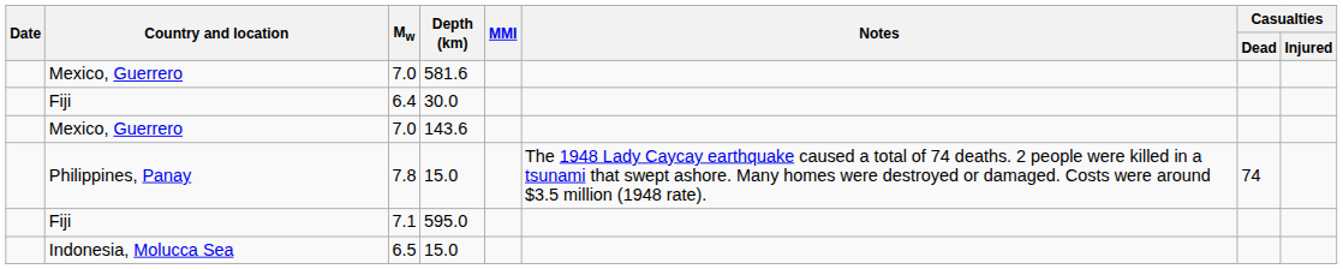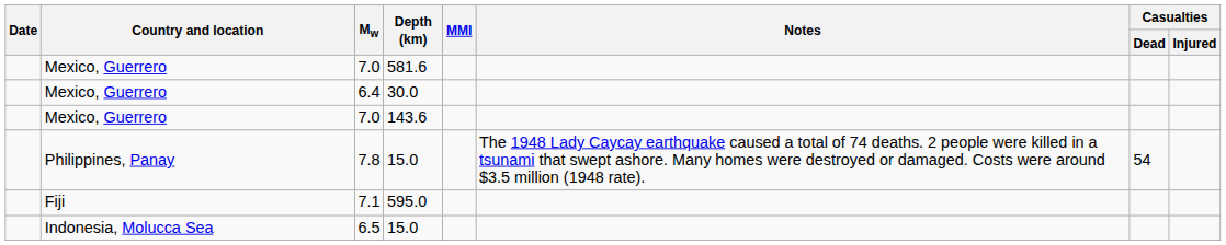6.4 | Country and location: Fiji -> Mexico, Guerrero
7.8 | Casualties / Dead: 74 -> 54
